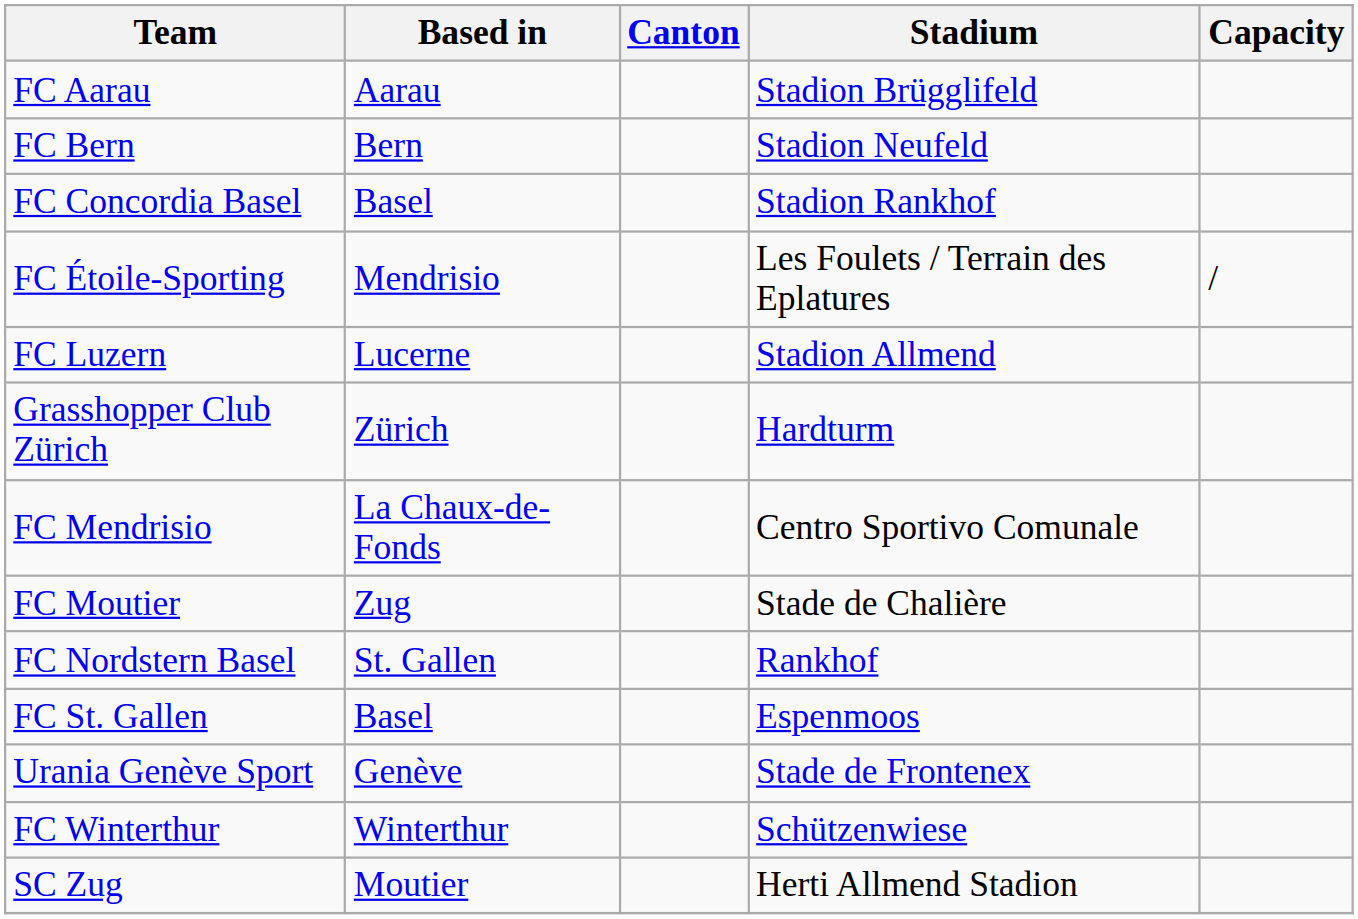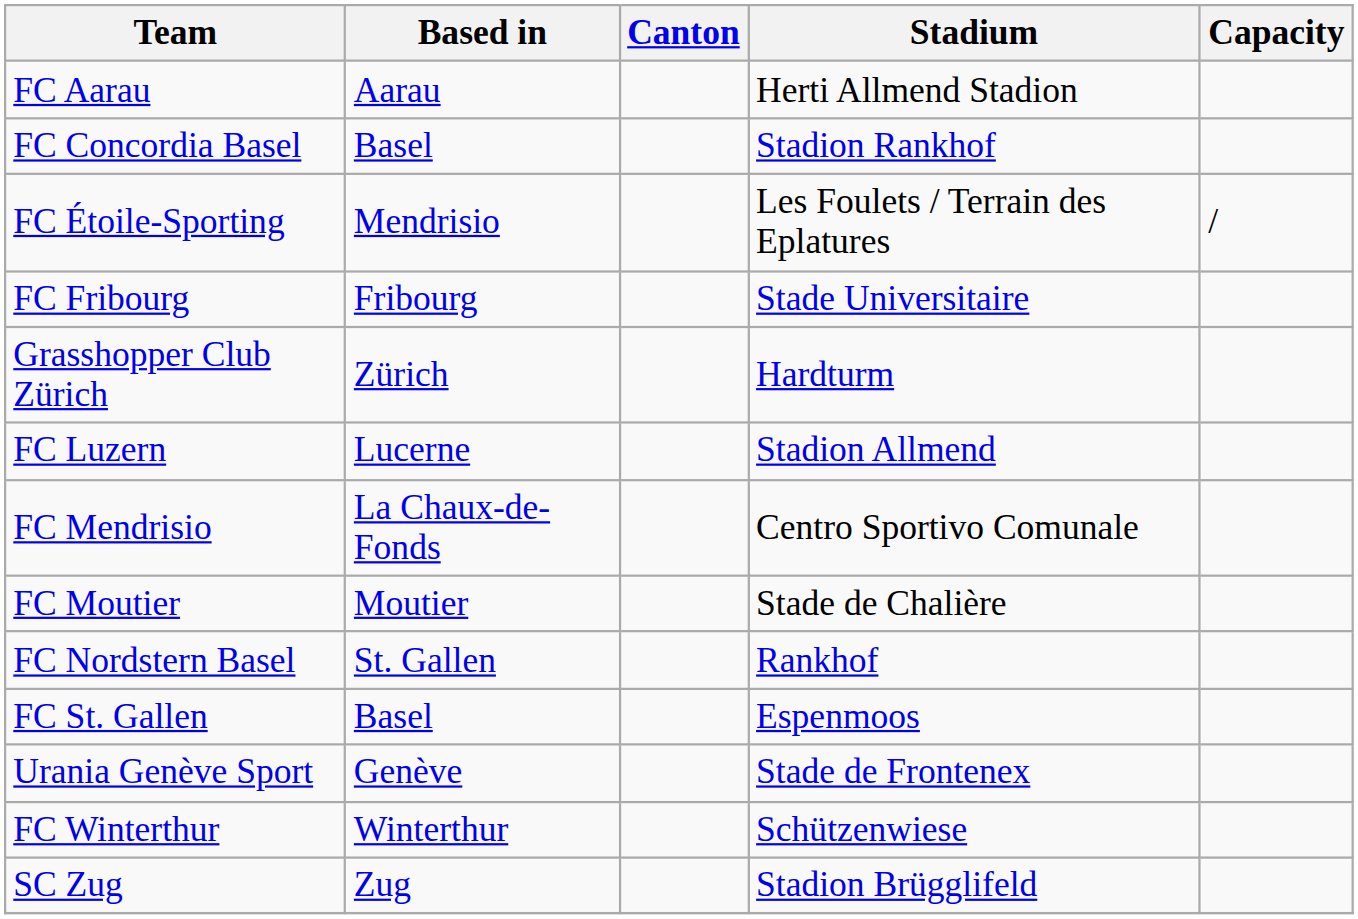FC Aarau | Stadium: Stadion Brügglifeld -> Herti Allmend Stadion
- row: FC Bern | Bern | Stadion Neufeld
+ row: FC Fribourg | Fribourg | Stade Universitaire
rows swapped: Grasshopper Club Zürich <-> FC Luzern
FC Moutier | Based in: Zug -> Moutier
SC Zug | Based in: Moutier -> Zug
SC Zug | Stadium: Herti Allmend Stadion -> Stadion Brügglifeld
